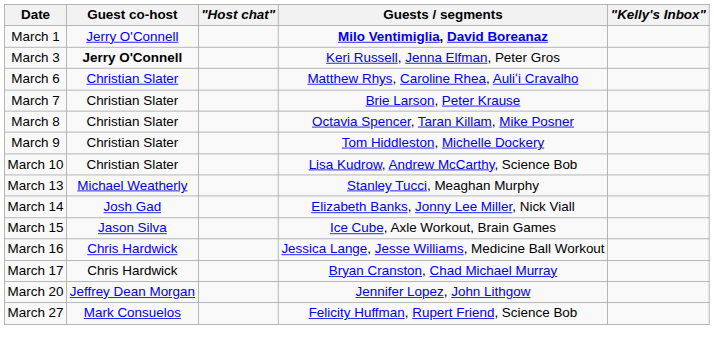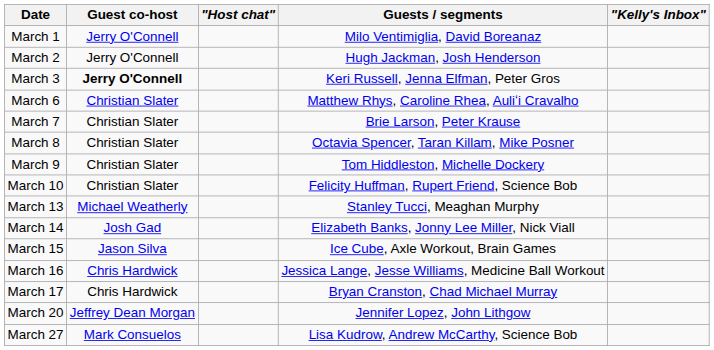March 1 | Guests / segments: bold -> normal
+ row: March 2 | Jerry O'Connell | Hugh Jackman, Josh Henderson
March 10 | Guests / segments: Lisa Kudrow, Andrew McCarthy, Science Bob -> Felicity Huffman, Rupert Friend, Science Bob
March 27 | Guests / segments: Felicity Huffman, Rupert Friend, Science Bob -> Lisa Kudrow, Andrew McCarthy, Science Bob
